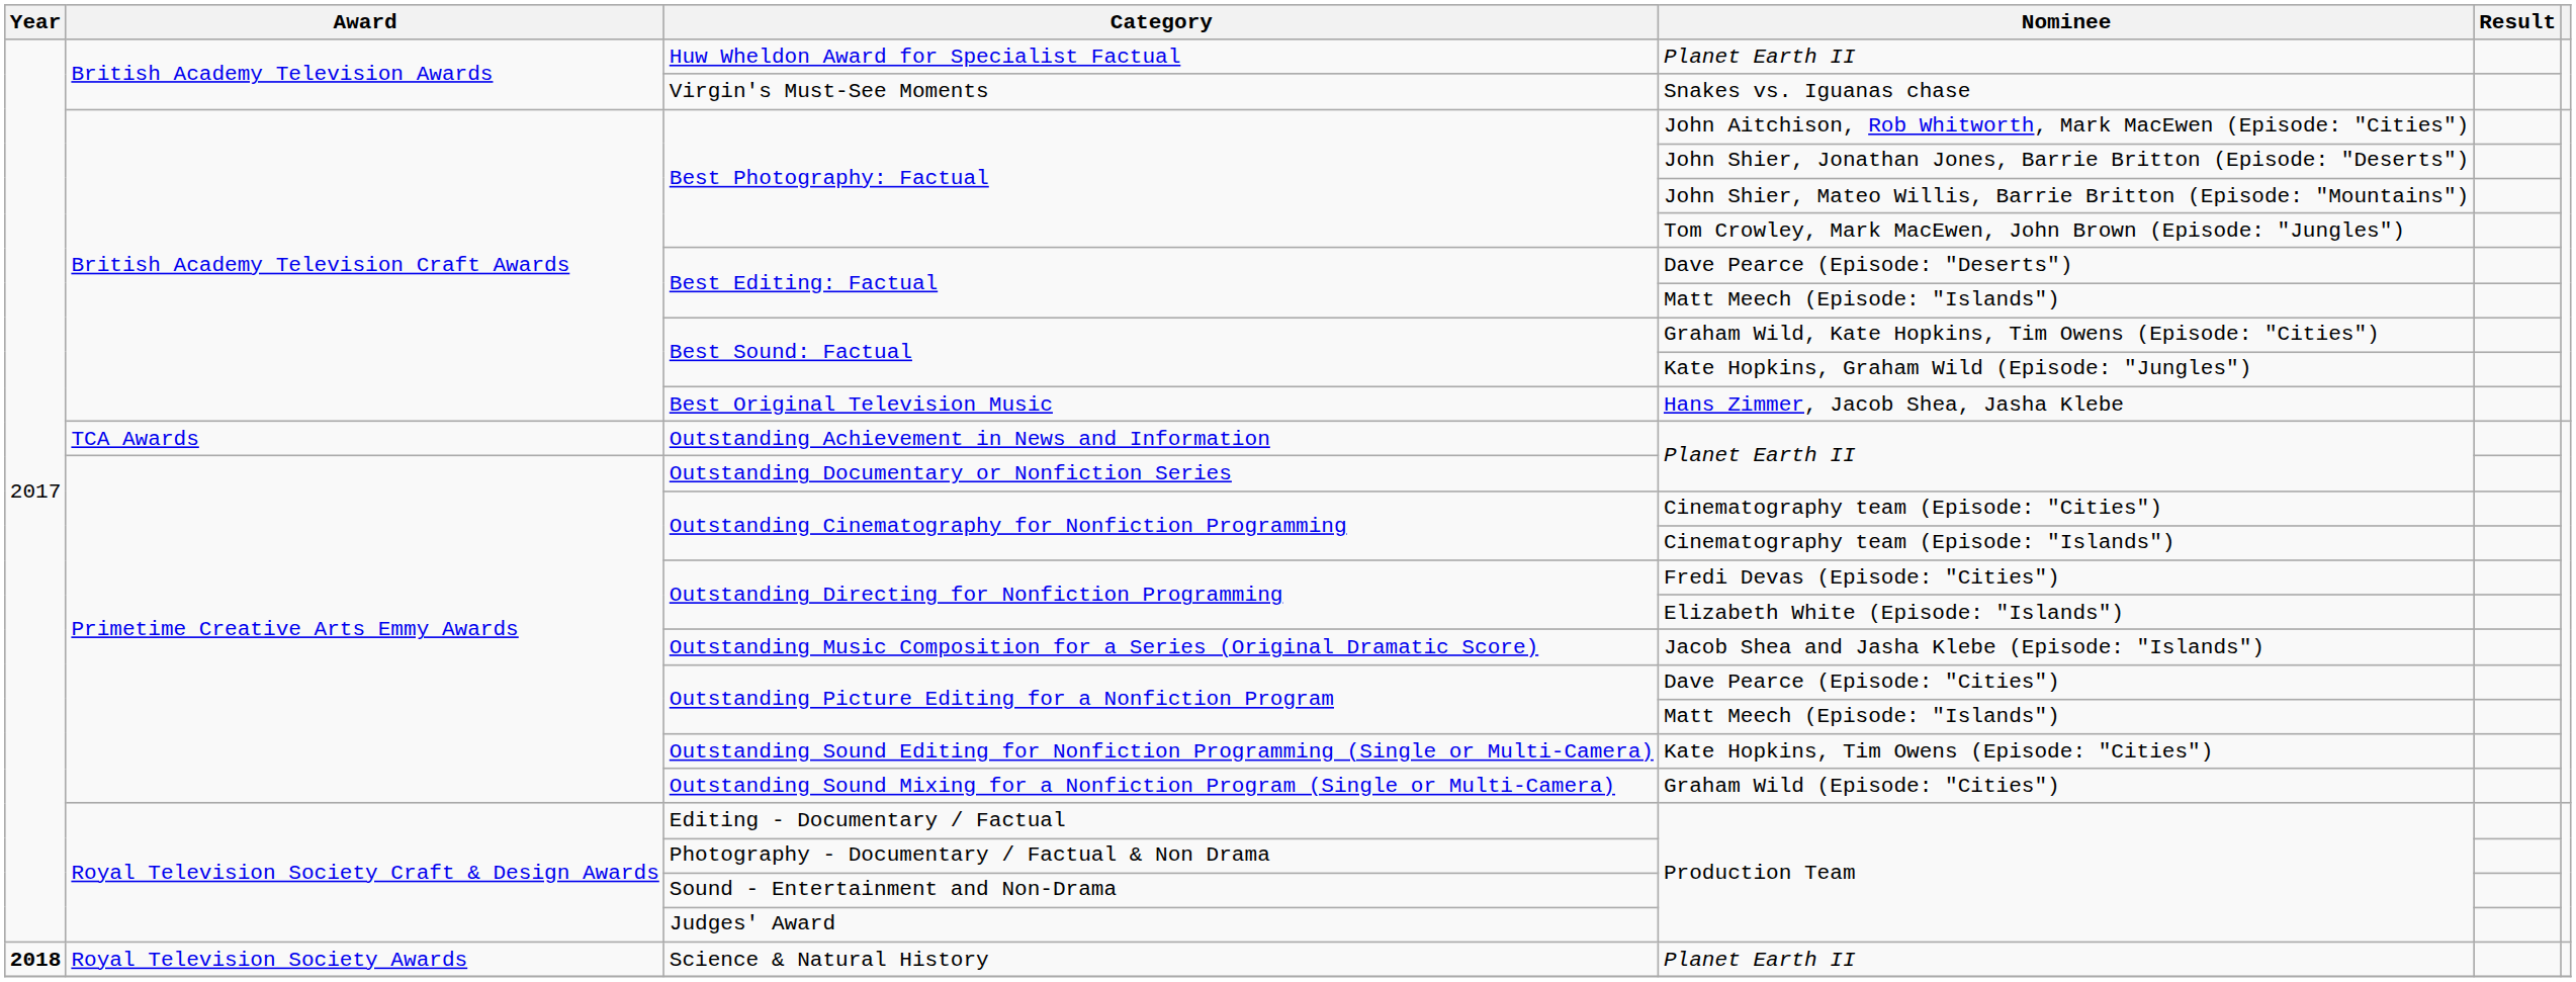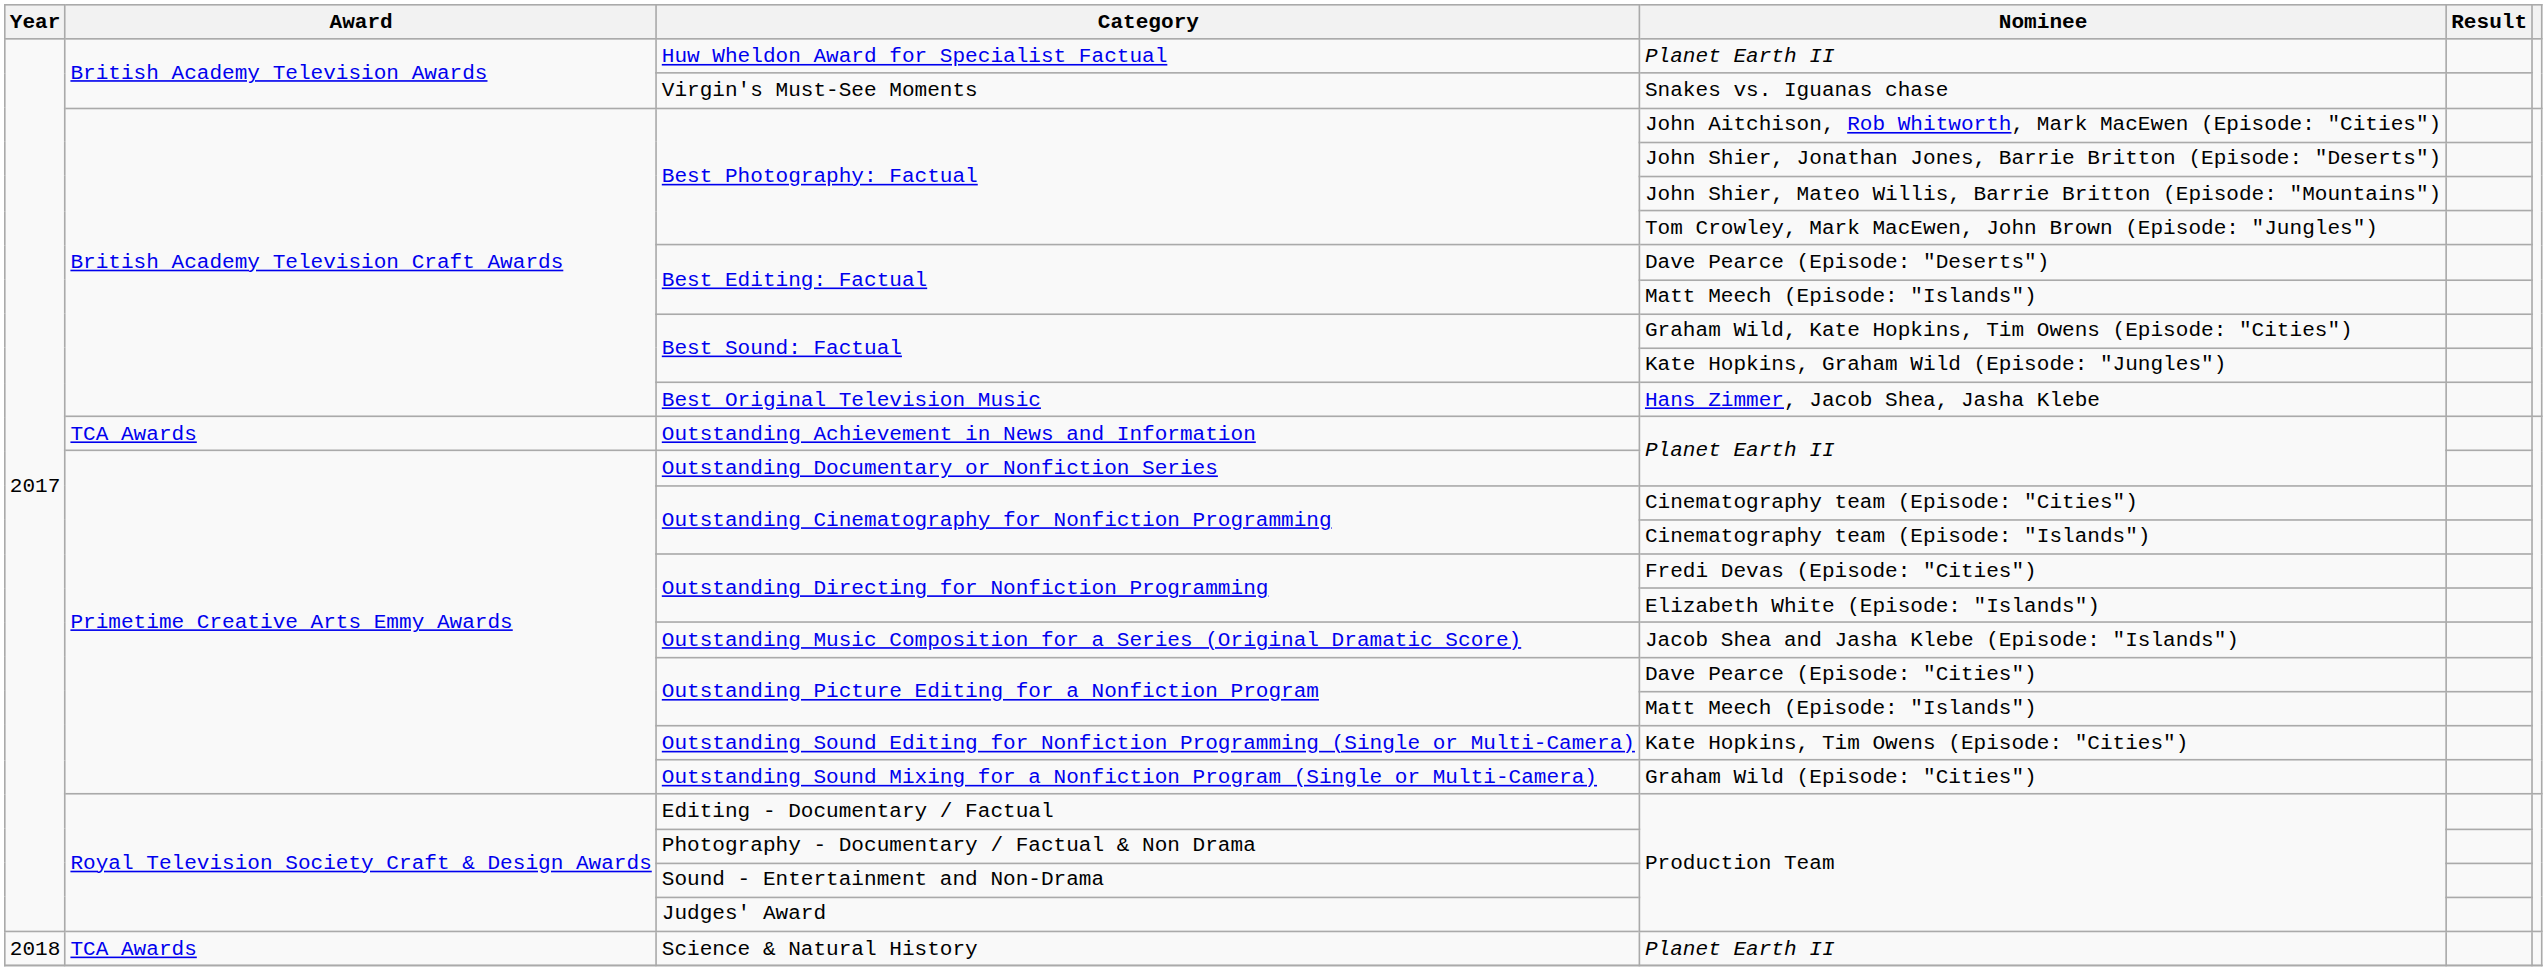Science & Natural History / Planet Earth II | Year: bold -> normal
Science & Natural History / Planet Earth II | Award: Royal Television Society Awards -> TCA Awards
